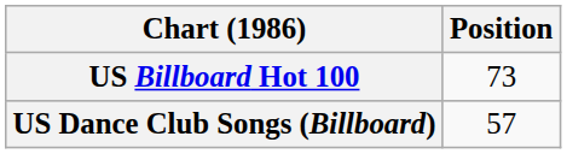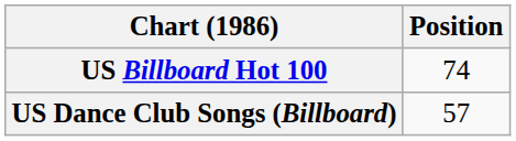US Billboard Hot 100 | Position: 73 -> 74
